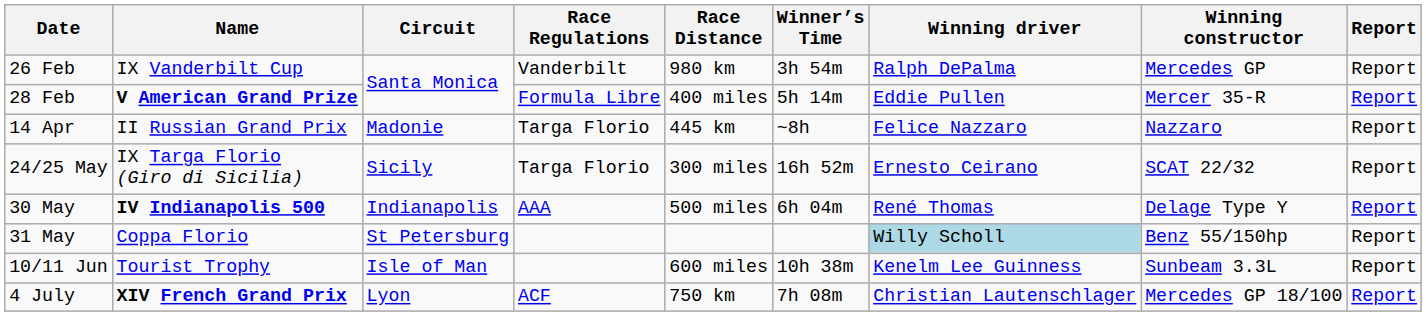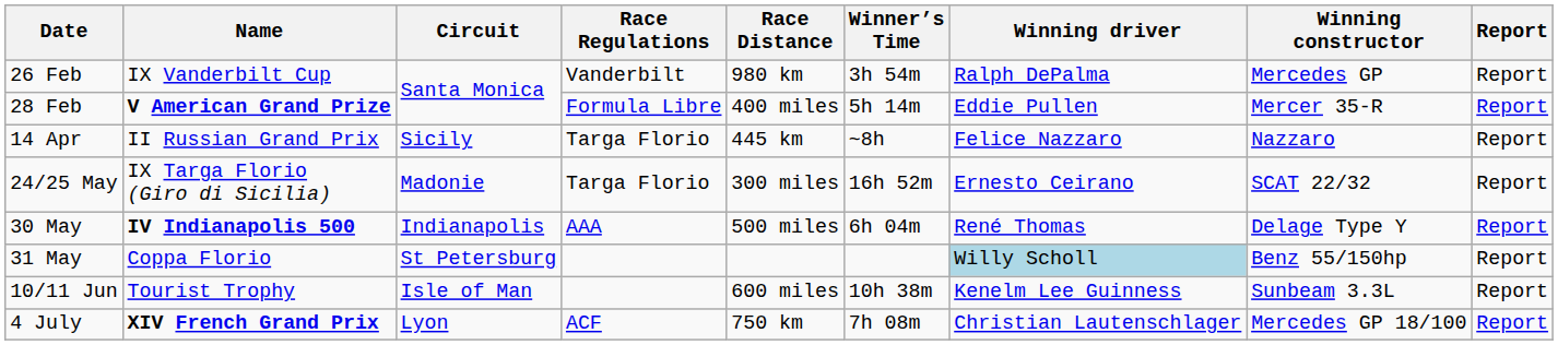14 Apr | Circuit: Madonie -> Sicily
24/25 May | Circuit: Sicily -> Madonie
